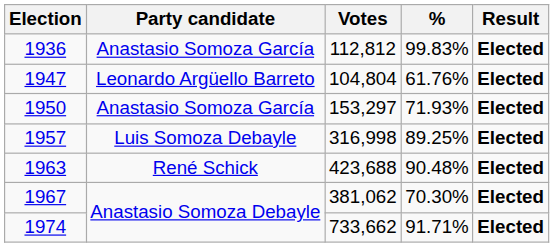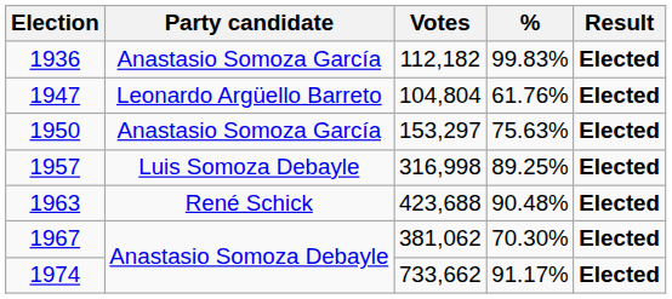1936 | Votes: 112,812 -> 112,182
1950 | %: 71.93% -> 75.63%
1974 | %: 91.71% -> 91.17%
